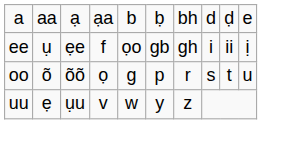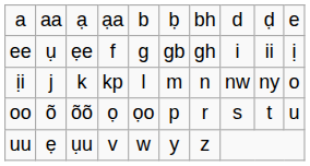ee | column 5: ọo -> g
+ row: ịi | j | k | kp | l | m | n | nw | ny | o
oo | column 5: g -> ọo
